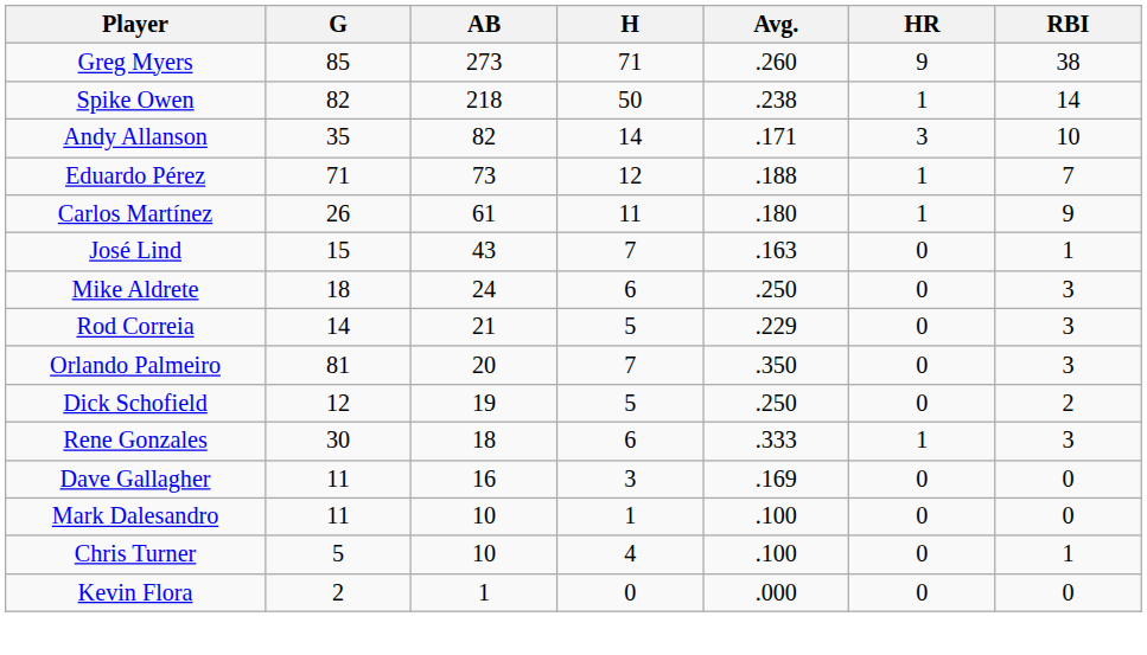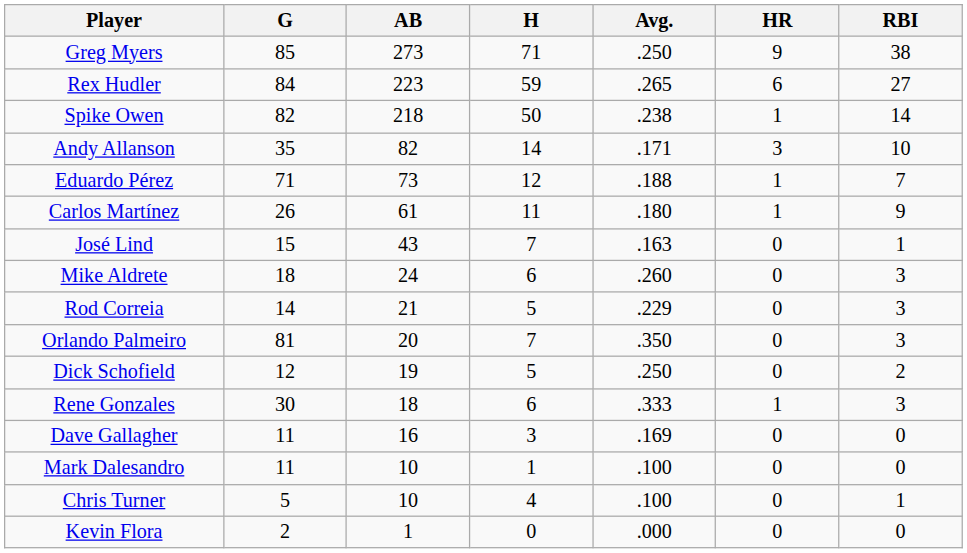Greg Myers | Avg.: .260 -> .250
+ row: Rex Hudler | 84 | 223 | 59 | .265 | 6 | 27
Mike Aldrete | Avg.: .250 -> .260
